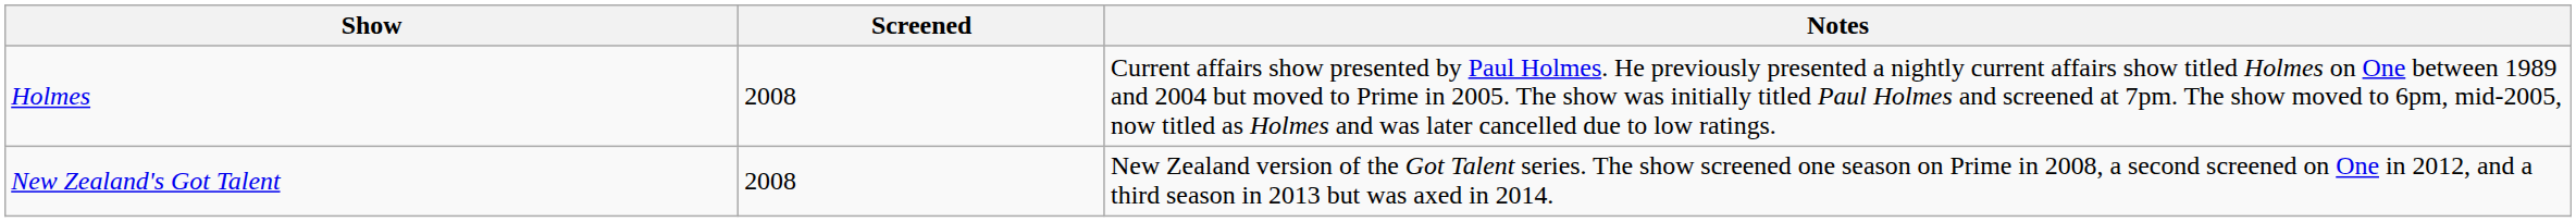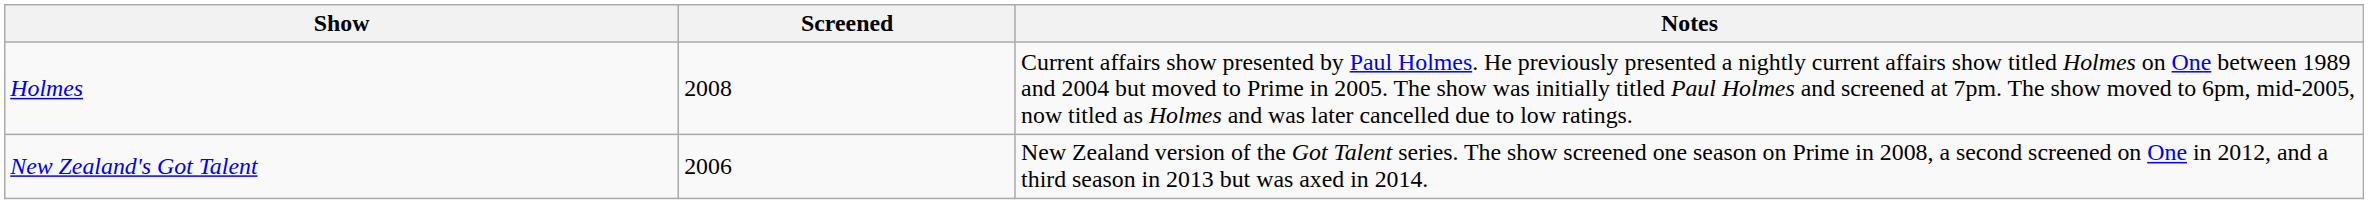New Zealand's Got Talent | Screened: 2008 -> 2006
